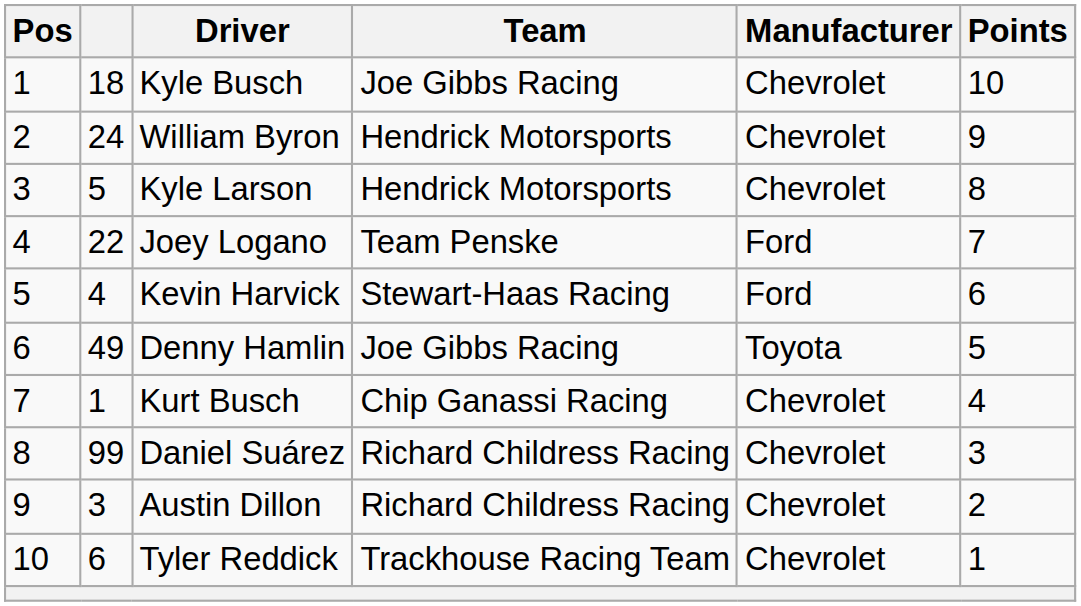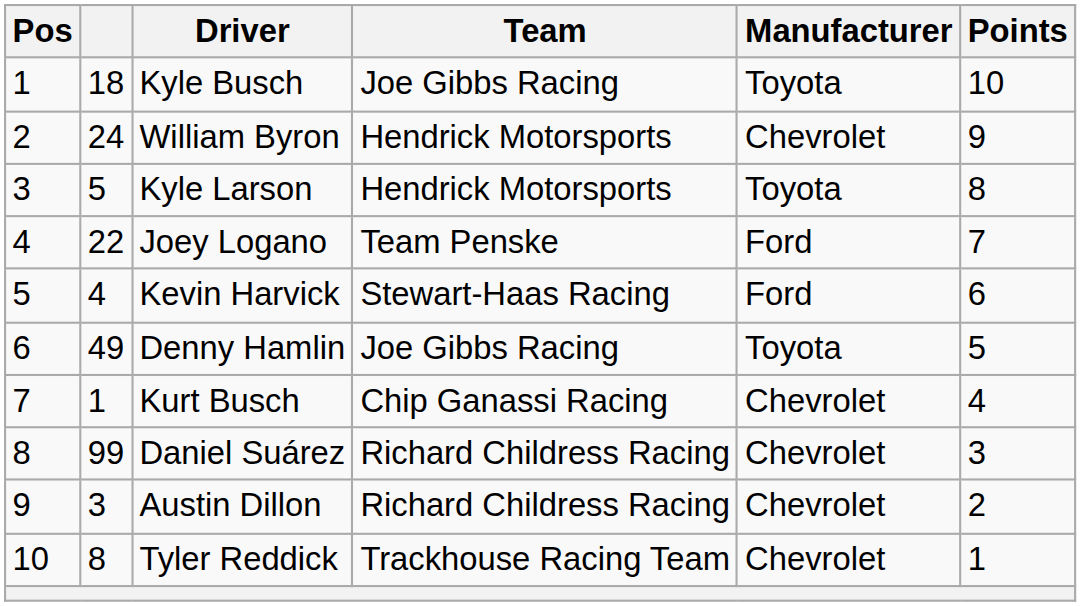Kyle Busch | Manufacturer: Chevrolet -> Toyota
Kyle Larson | Manufacturer: Chevrolet -> Toyota
Tyler Reddick | column 2: 6 -> 8
